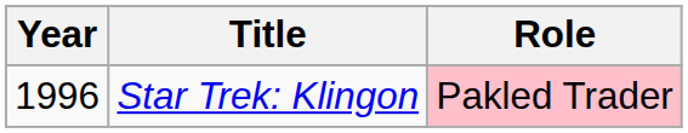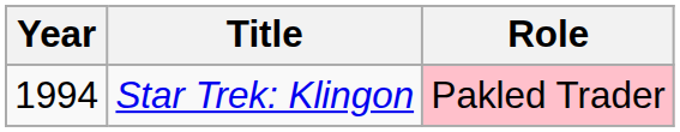Star Trek: Klingon | Year: 1996 -> 1994
